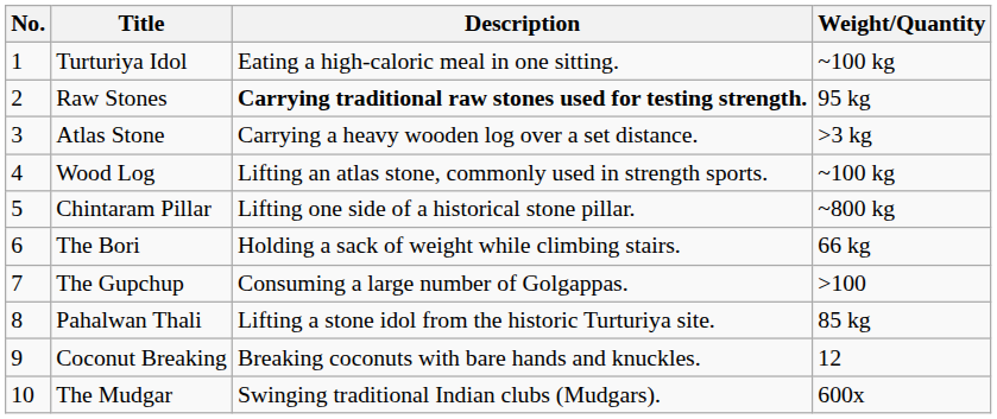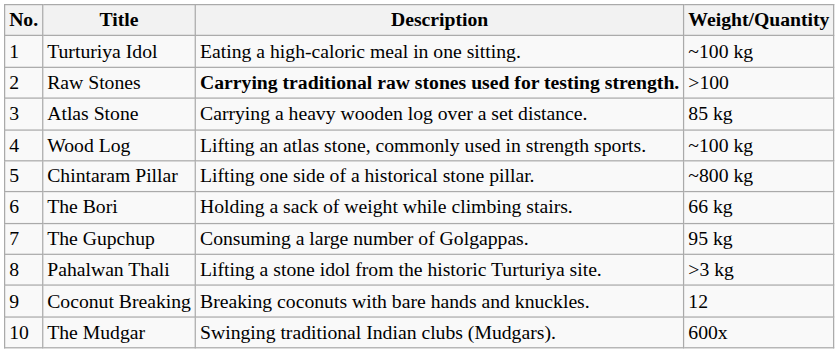Raw Stones | Weight/Quantity: 95 kg -> >100
Atlas Stone | Weight/Quantity: >3 kg -> 85 kg
The Gupchup | Weight/Quantity: >100 -> 95 kg
Pahalwan Thali | Weight/Quantity: 85 kg -> >3 kg
